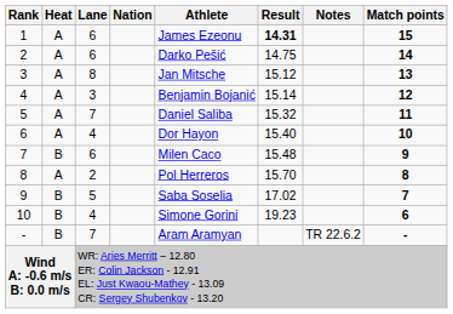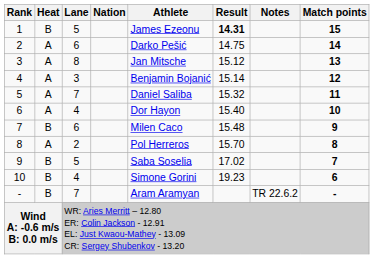1 | Heat: A -> B
1 | Lane: 6 -> 5
